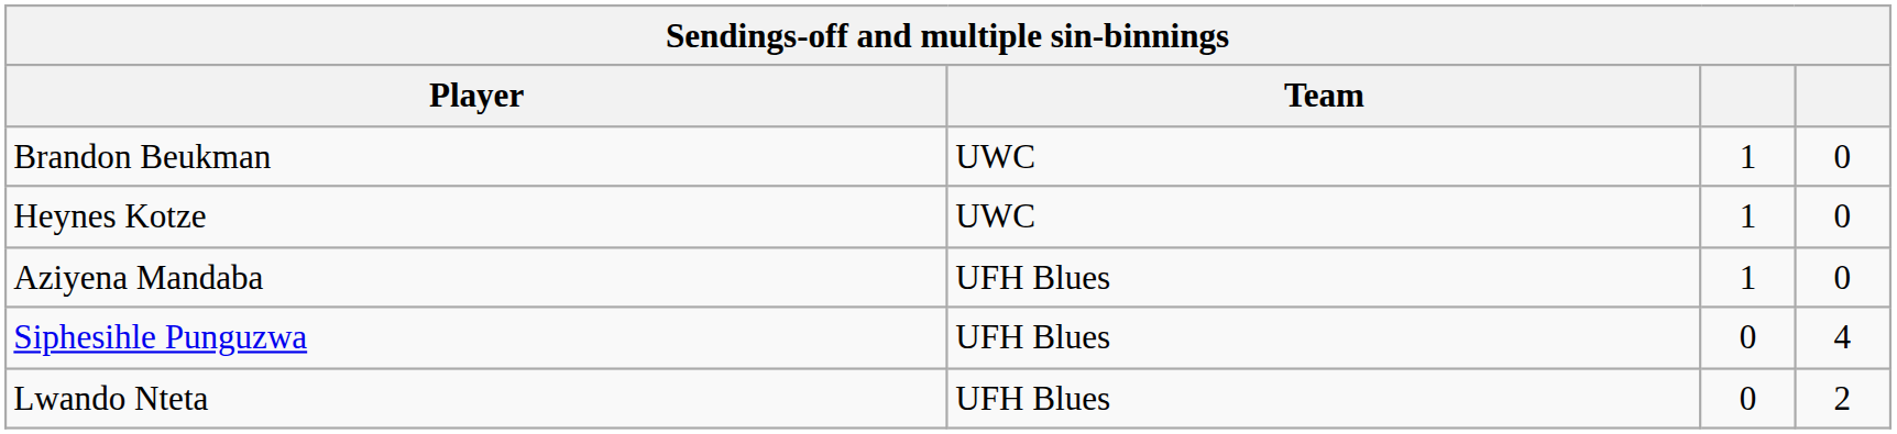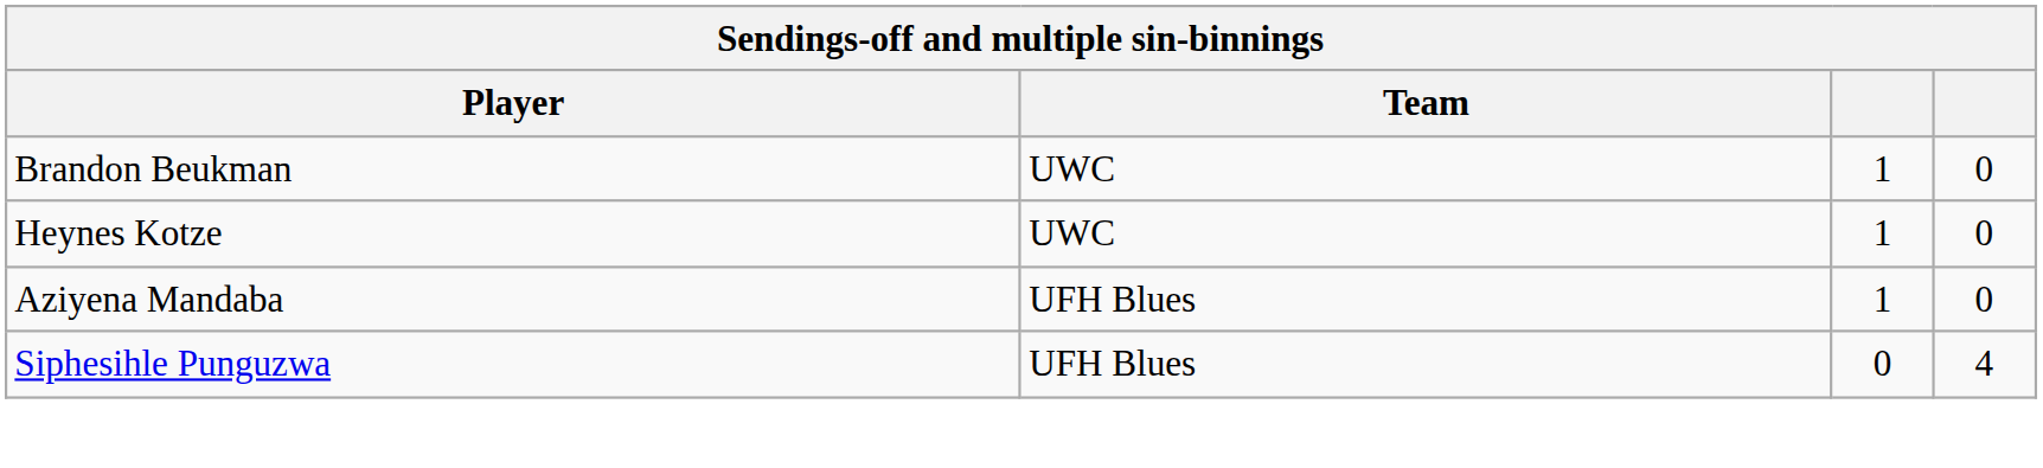- row: Lwando Nteta | UFH Blues | 0 | 2
